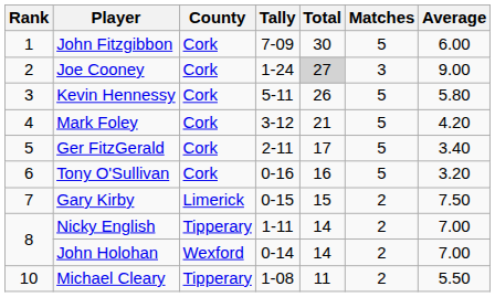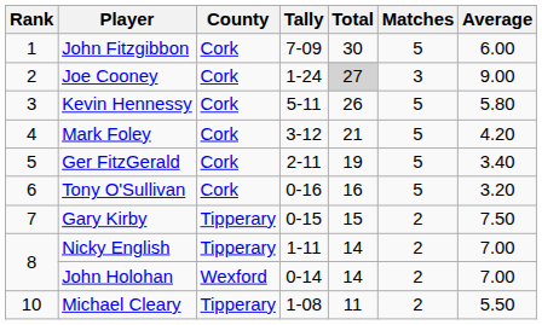Ger FitzGerald | Total: 17 -> 19
Gary Kirby | County: Limerick -> Tipperary
